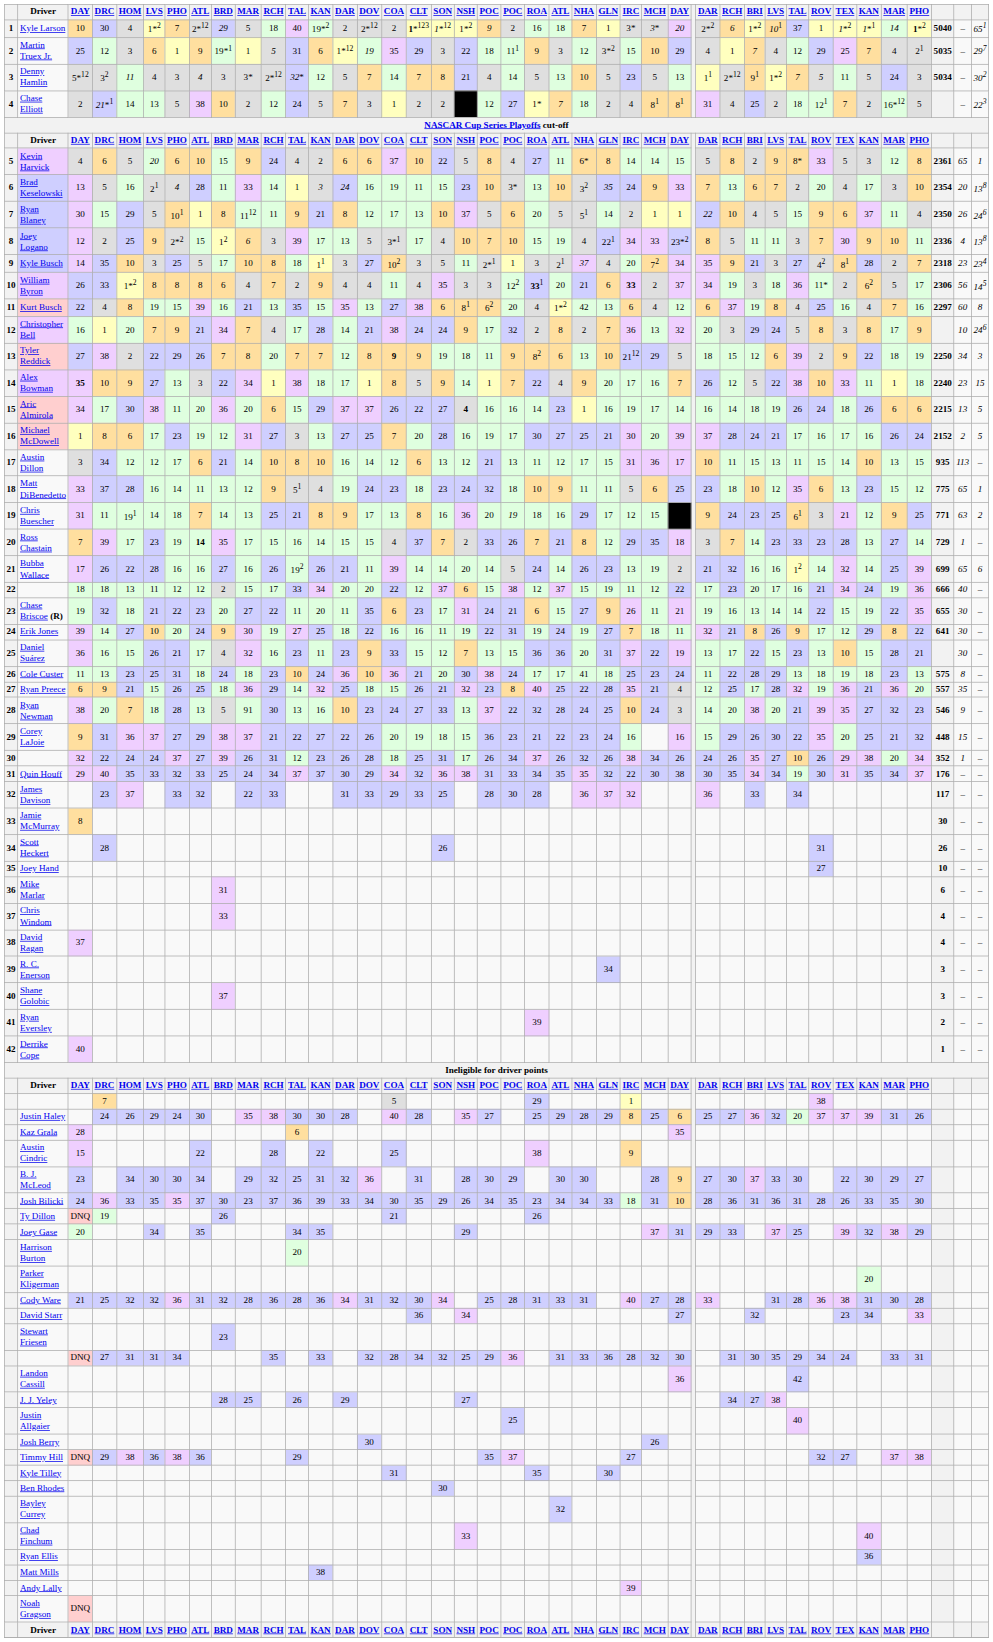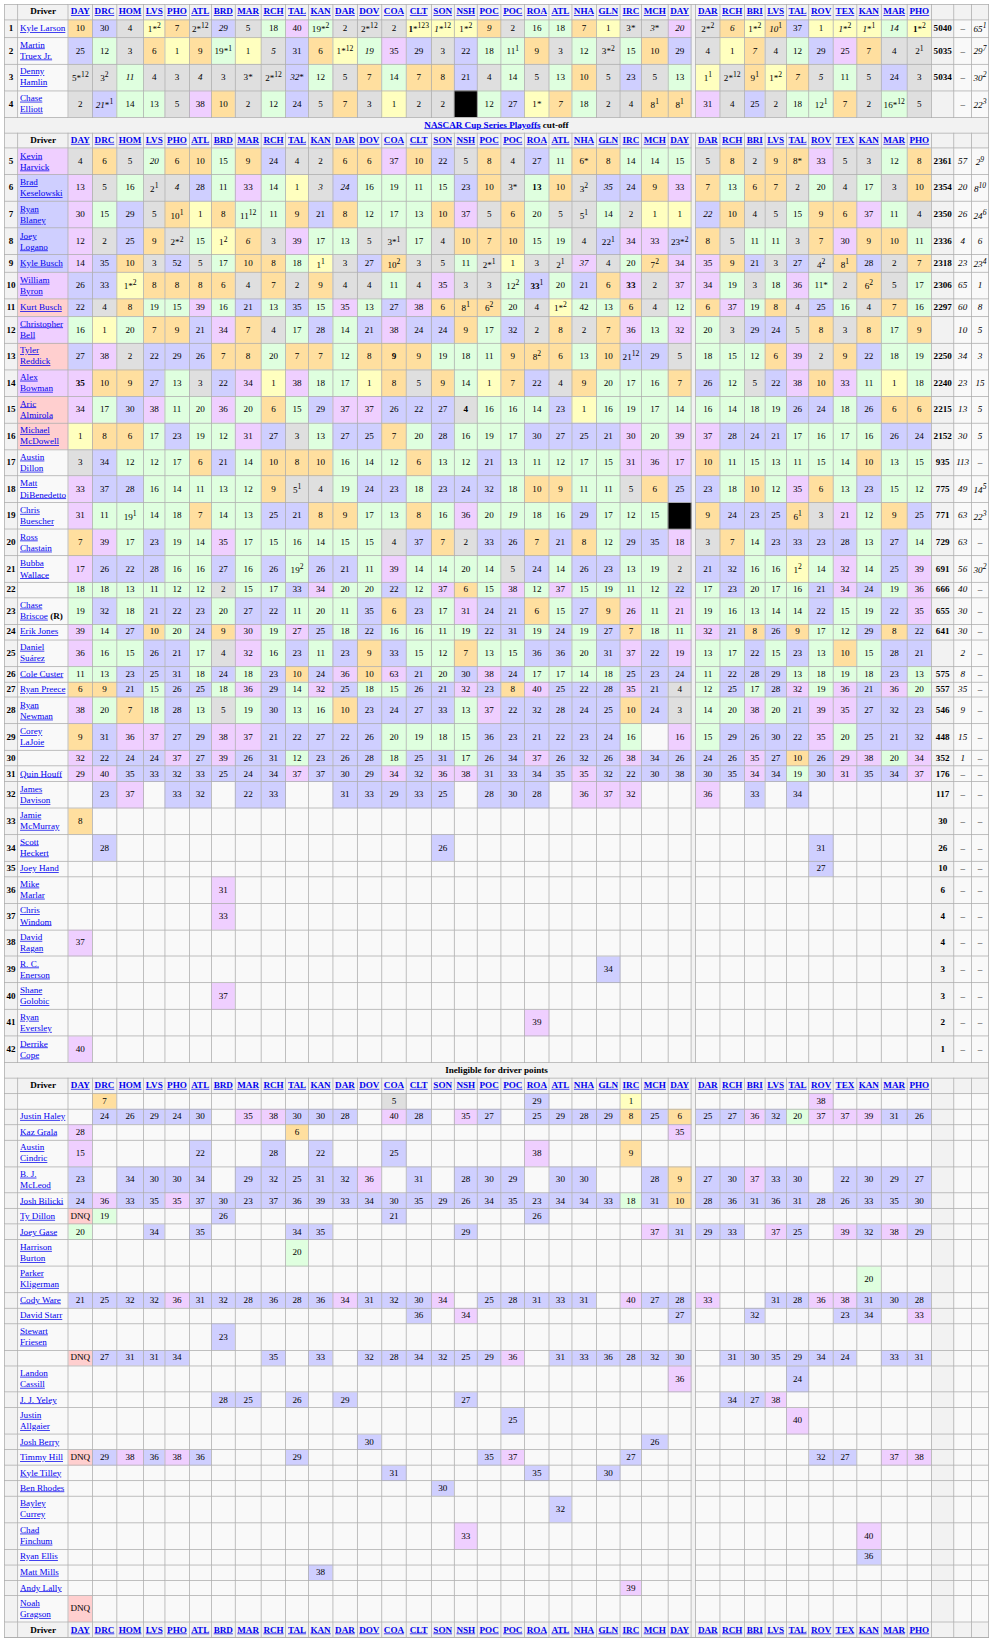Kevin Harvick | column 41: 65 -> 57
Kevin Harvick | column 42: 1 -> 29
Brad Keselowski | ROA: normal -> bold
Brad Keselowski | column 42: 138 -> 810
Joey Logano | column 42: 138 -> 6
Kyle Busch | column 7: 25 -> 52
William Byron | column 41: 56 -> 65
William Byron | column 42: 145 -> 1
Christopher Bell | column 42: 246 -> 5
Michael McDowell | column 41: 2 -> 30
Matt DiBenedetto | column 41: 65 -> 49
Matt DiBenedetto | column 42: 1 -> 145
Chris Buescher | column 42: 2 -> 223
Ross Chastain | column 8: bold -> normal
Ross Chastain | column 41: 1 -> 63
Bubba Wallace | column 40: 699 -> 691
Bubba Wallace | column 41: 65 -> 56
Bubba Wallace | column 42: 6 -> 302
Daniel Suárez | column 41: 30 -> 2
Cole Custer | COA: 36 -> 63
Cole Custer | NHA: 41 -> 14
Ryan Newman | column 10: 91 -> 19
Landon Cassill | column 34: 42 -> 24
